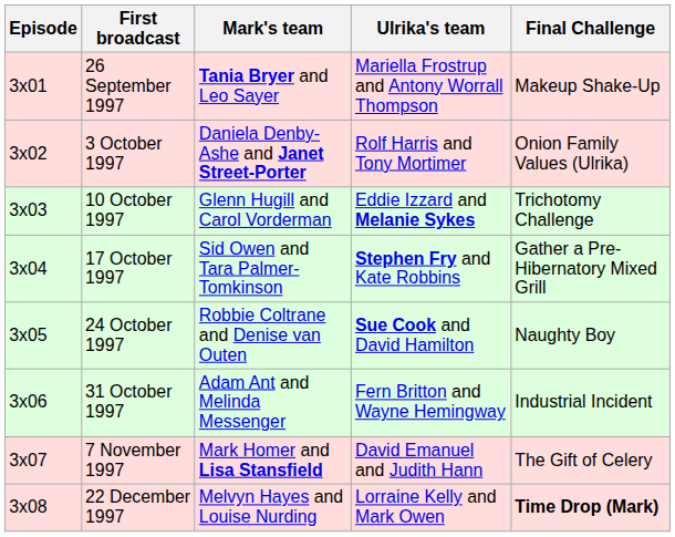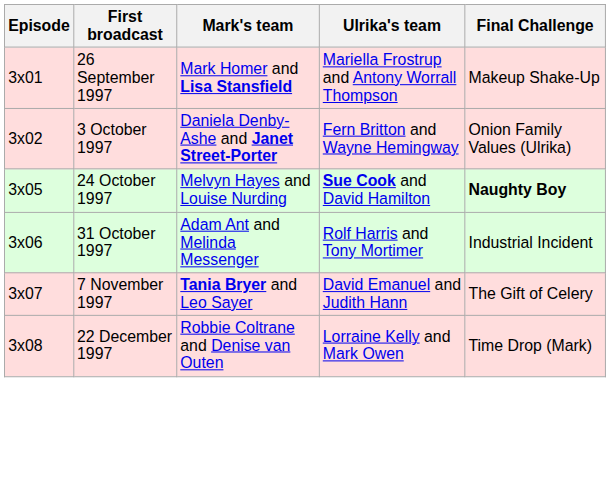26 September 1997 | Mark's team: Tania Bryer and Leo Sayer -> Mark Homer and Lisa Stansfield
3 October 1997 | Ulrika's team: Rolf Harris and Tony Mortimer -> Fern Britton and Wayne Hemingway
- row: 3x03 | 10 October 1997 | Glenn Hugill and Carol Vorderman | Eddie Izzard and Melanie Sykes | Trichotomy Challenge
- row: 3x04 | 17 October 1997 | Sid Owen and Tara Palmer-Tomkinson | Stephen Fry and Kate Robbins | Gather a Pre-Hibernatory Mixed Grill
24 October 1997 | Mark's team: Robbie Coltrane and Denise van Outen -> Melvyn Hayes and Louise Nurding
24 October 1997 | Final Challenge: normal -> bold
31 October 1997 | Ulrika's team: Fern Britton and Wayne Hemingway -> Rolf Harris and Tony Mortimer
7 November 1997 | Mark's team: Mark Homer and Lisa Stansfield -> Tania Bryer and Leo Sayer
22 December 1997 | Mark's team: Melvyn Hayes and Louise Nurding -> Robbie Coltrane and Denise van Outen
22 December 1997 | Final Challenge: bold -> normal
